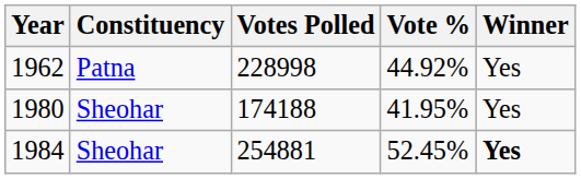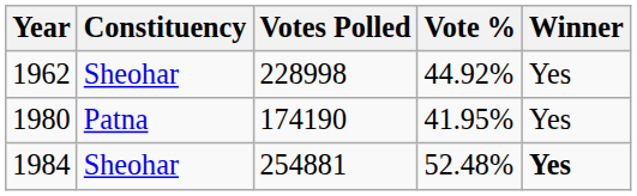1962 | Constituency: Patna -> Sheohar
1980 | Constituency: Sheohar -> Patna
1980 | Votes Polled: 174188 -> 174190
1984 | Vote %: 52.45% -> 52.48%
